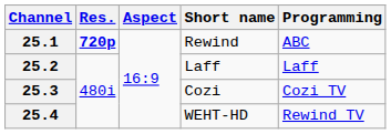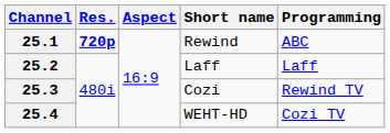25.3 | Programming: Cozi TV -> Rewind TV
25.4 | Programming: Rewind TV -> Cozi TV
